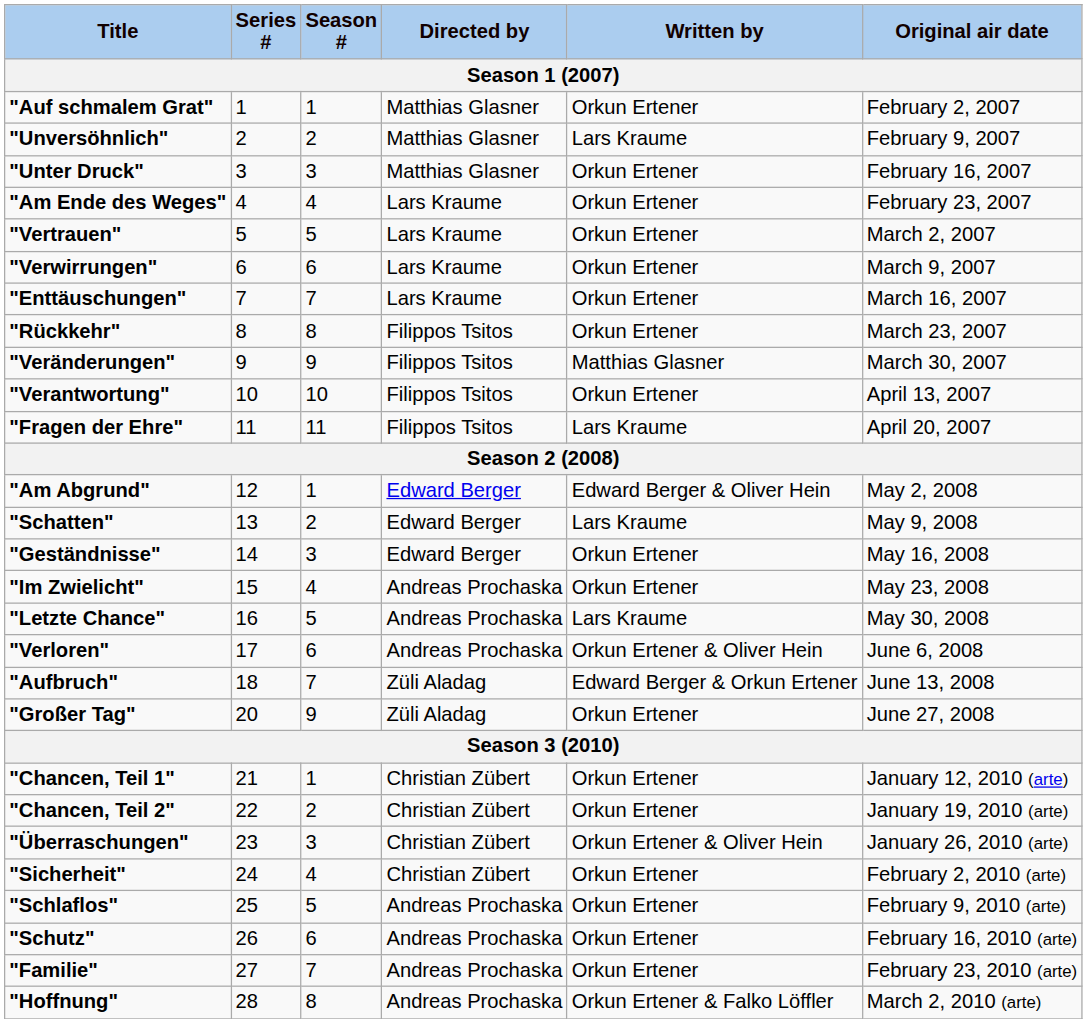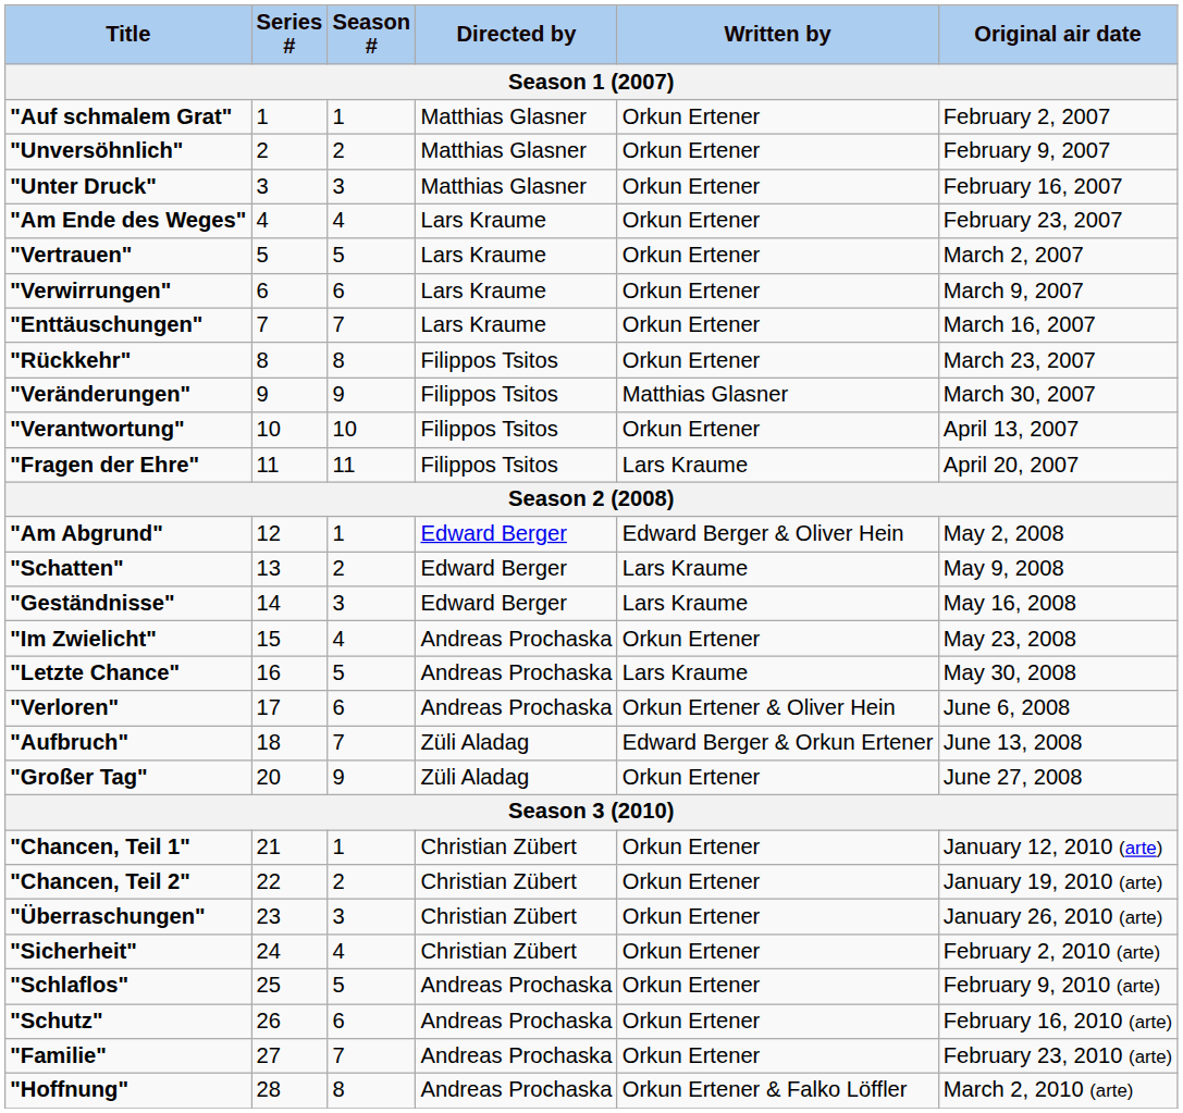"Unversöhnlich" | Written by: Lars Kraume -> Orkun Ertener
"Geständnisse" | Written by: Orkun Ertener -> Lars Kraume
"Überraschungen" | Written by: Orkun Ertener & Oliver Hein -> Orkun Ertener
